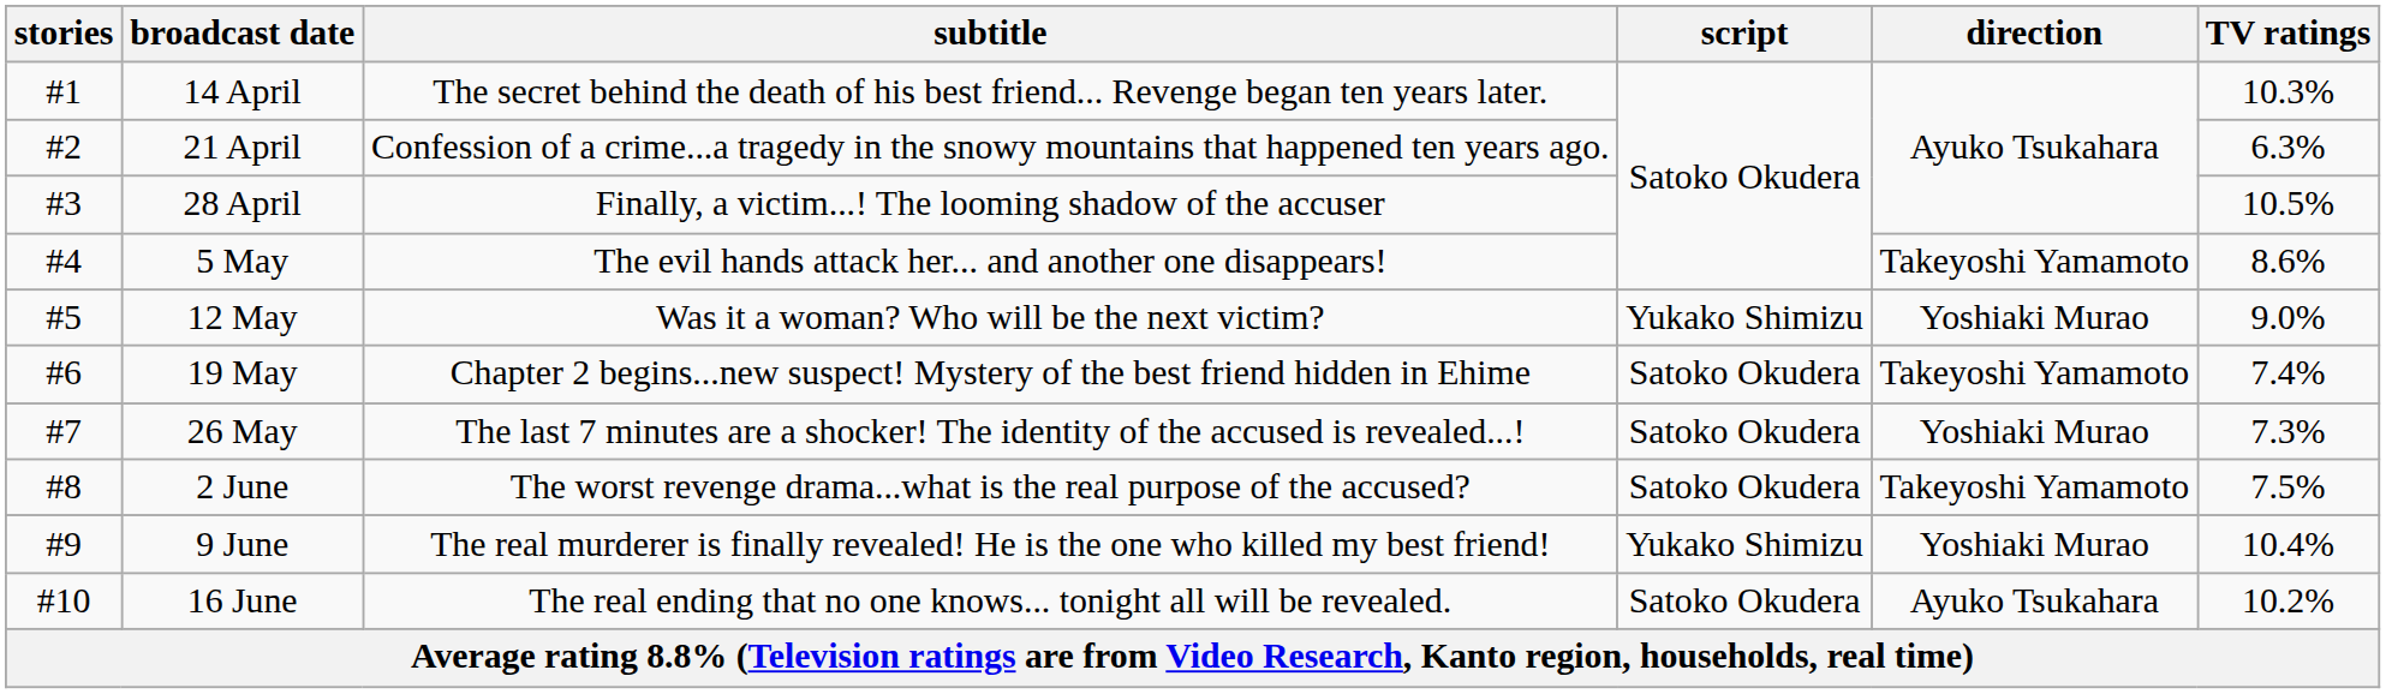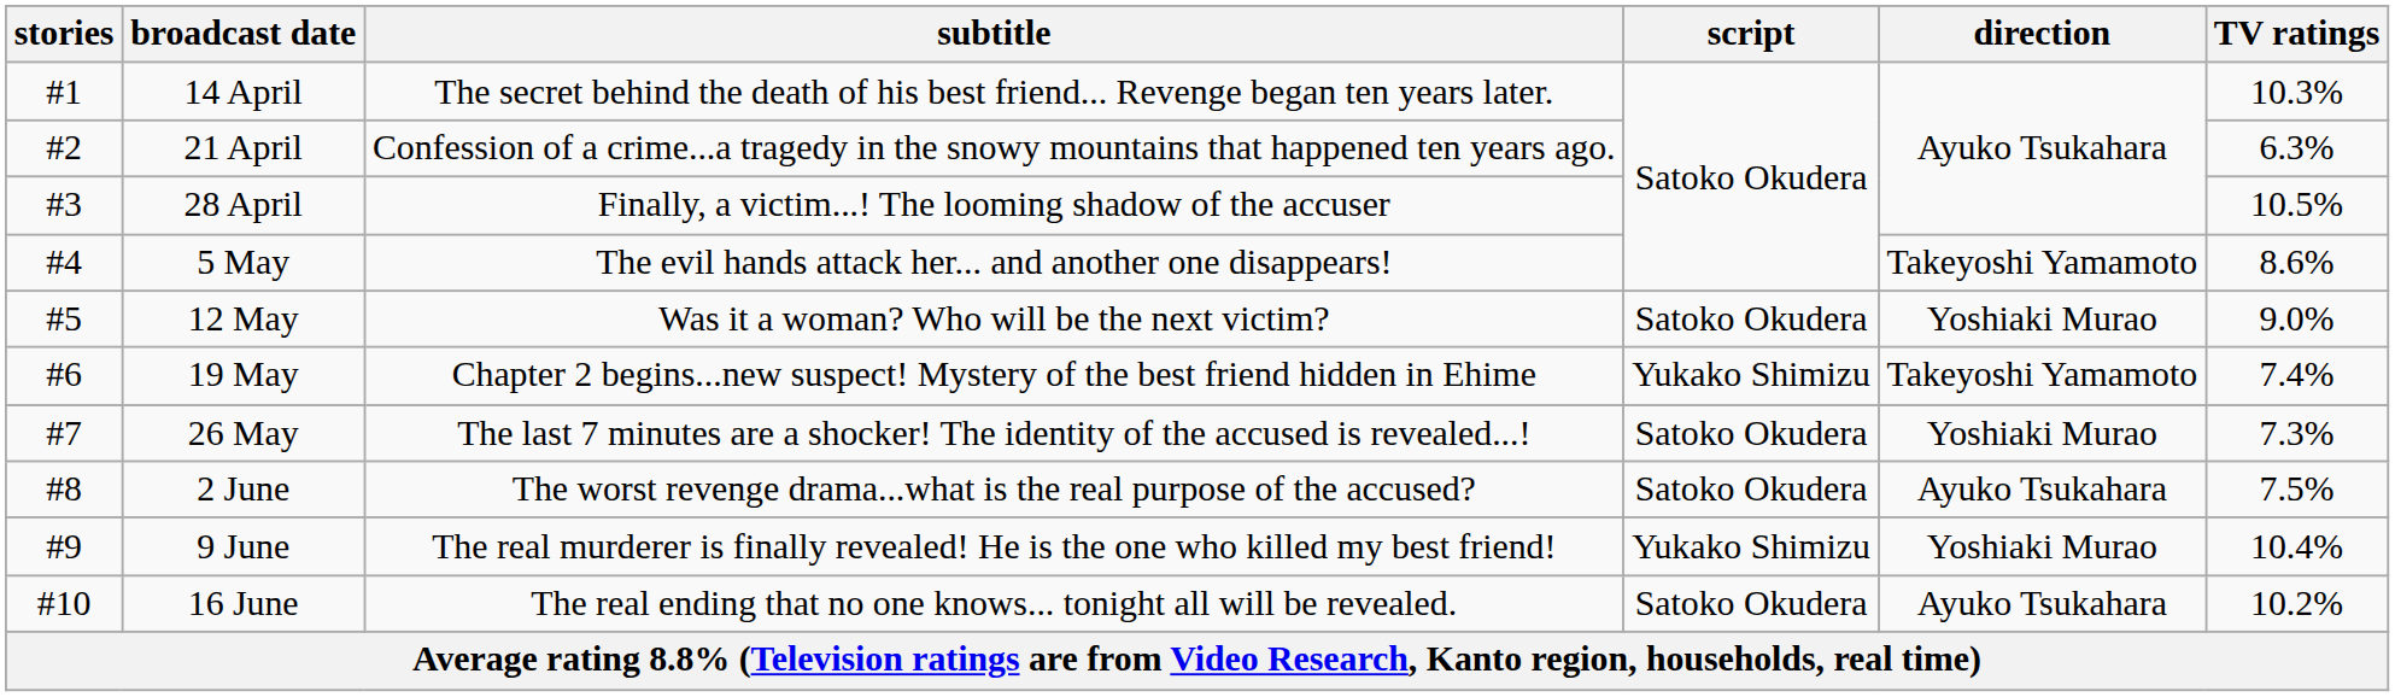12 May | script: Yukako Shimizu -> Satoko Okudera
19 May | script: Satoko Okudera -> Yukako Shimizu
2 June | direction: Takeyoshi Yamamoto -> Ayuko Tsukahara
